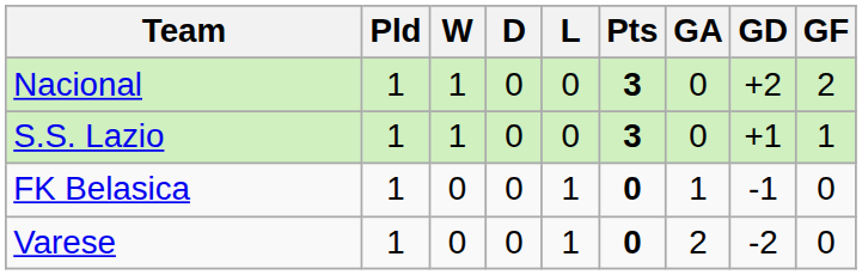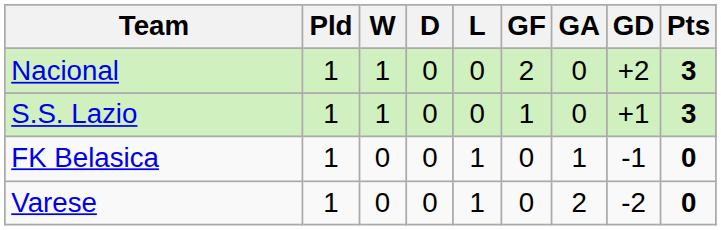columns swapped: GF <-> Pts
